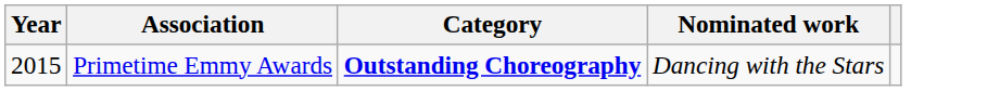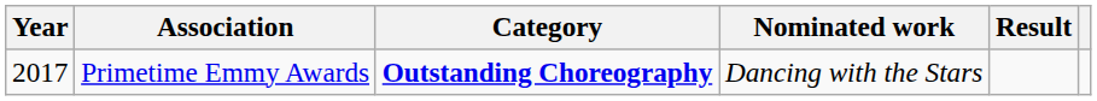+ column: Result
Primetime Emmy Awards | Year: 2015 -> 2017
